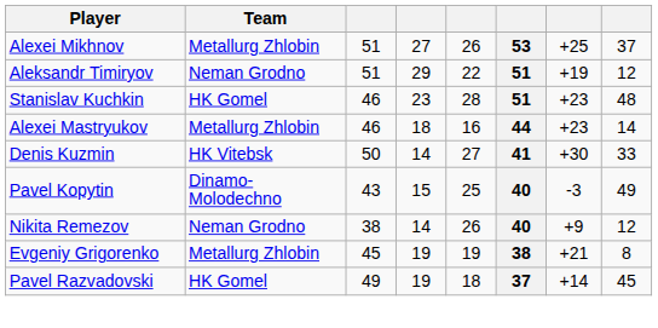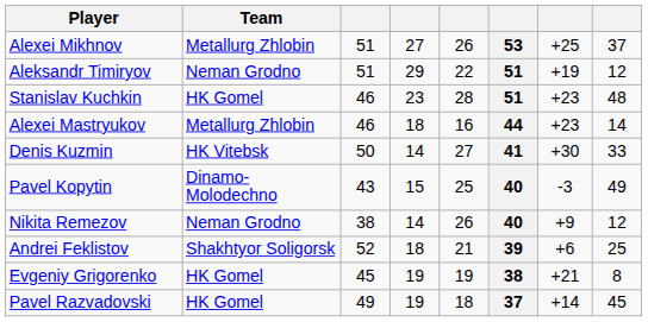+ row: Andrei Feklistov | Shakhtyor Soligorsk | 52 | 18 | 21 | 39 | +6 | 25
Evgeniy Grigorenko | Team: Metallurg Zhlobin -> HK Gomel
